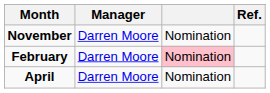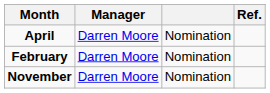rows swapped: November <-> April
February | column 3: pink background -> no background
